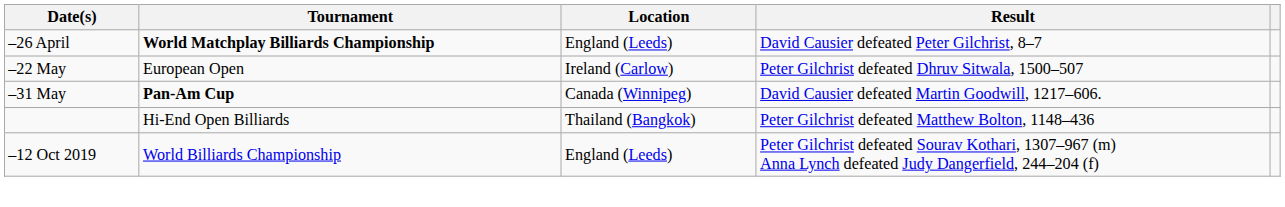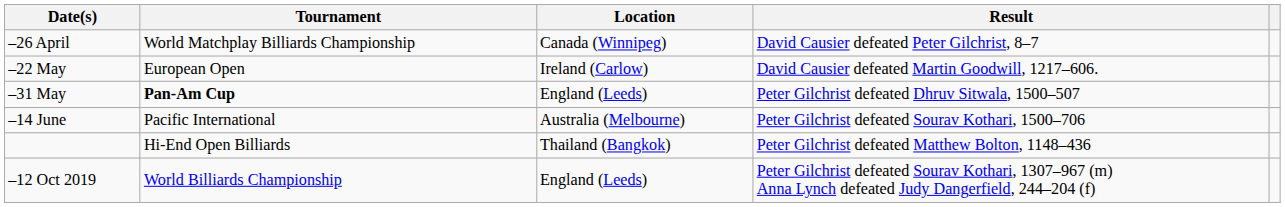–26 April | Tournament: bold -> normal
–26 April | Location: England (Leeds) -> Canada (Winnipeg)
–22 May | Result: Peter Gilchrist defeated Dhruv Sitwala, 1500–507 -> David Causier defeated Martin Goodwill, 1217–606.
–31 May | Location: Canada (Winnipeg) -> England (Leeds)
–31 May | Result: David Causier defeated Martin Goodwill, 1217–606. -> Peter Gilchrist defeated Dhruv Sitwala, 1500–507
+ row: –14 June | Pacific International | Australia (Melbourne) | Peter Gilchrist defeated Sourav Kothari, 1500–706
